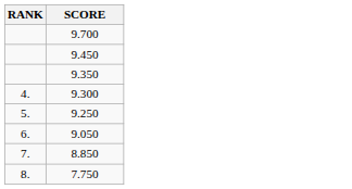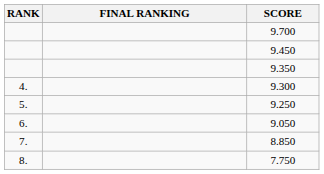+ column: FINAL RANKING
